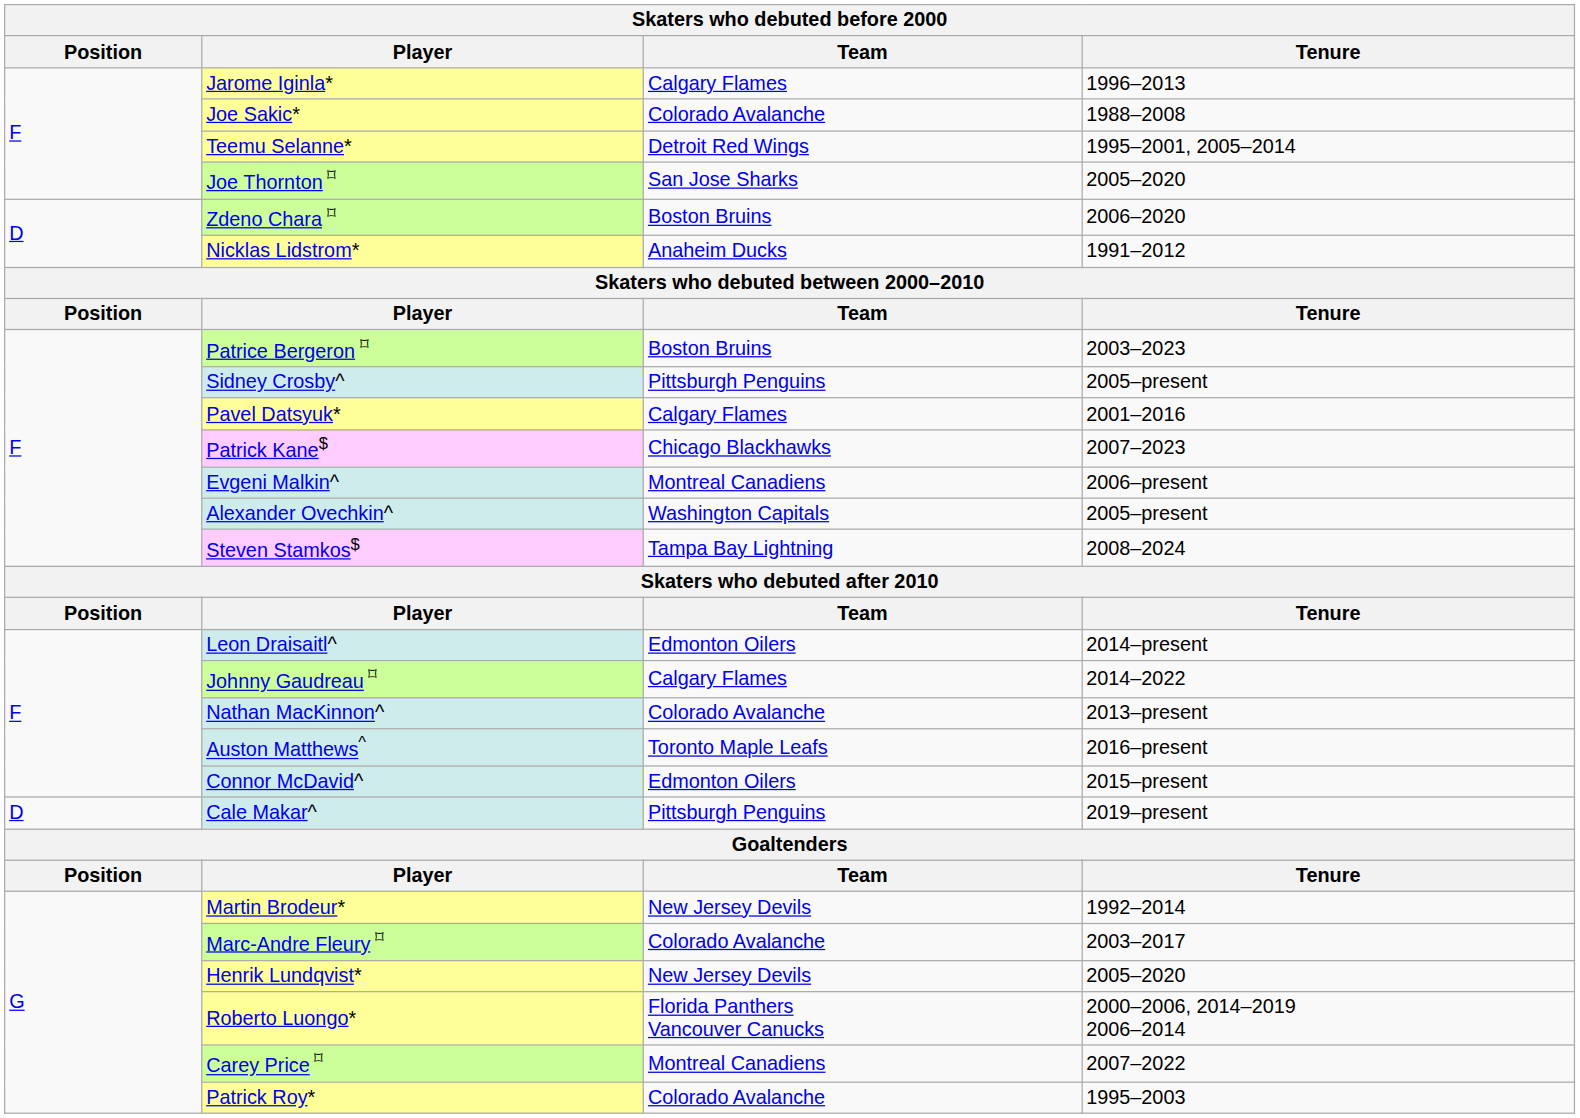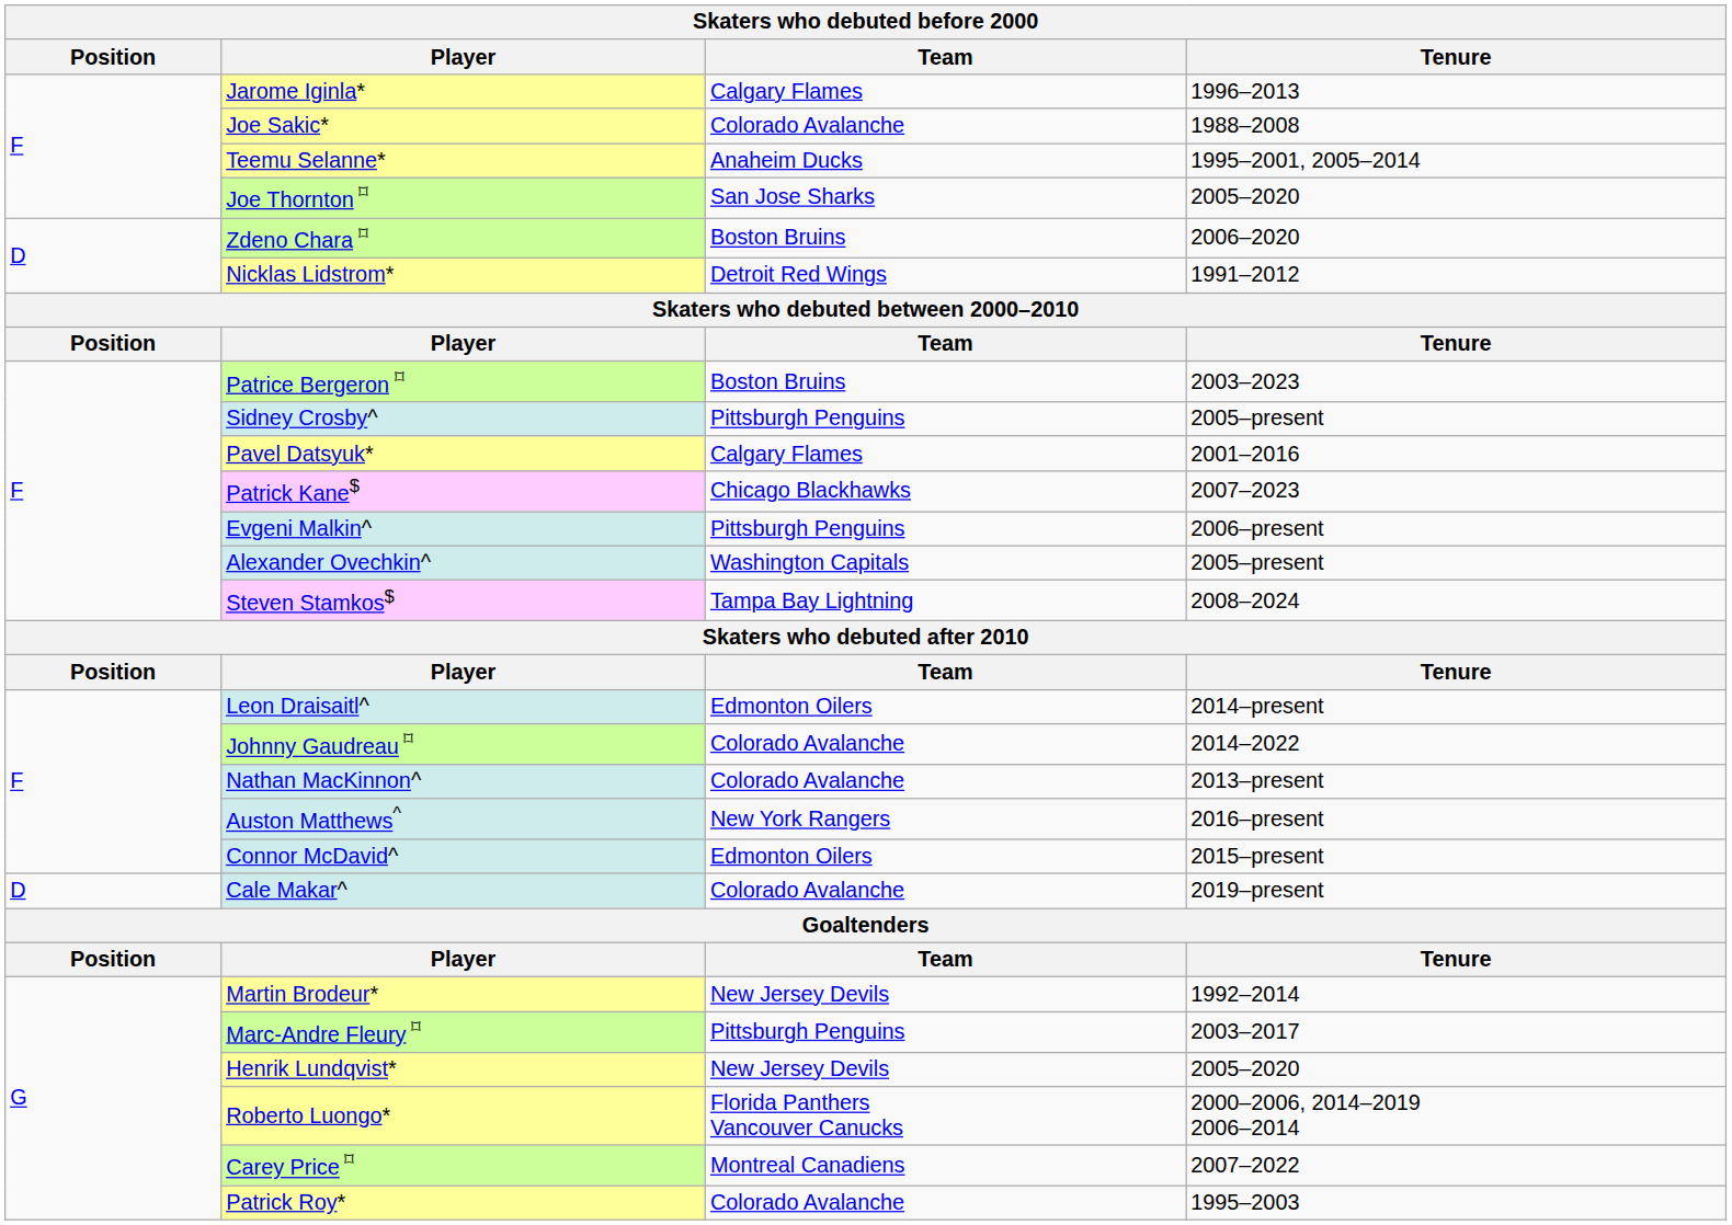Teemu Selanne* | Team: Detroit Red Wings -> Anaheim Ducks
Nicklas Lidstrom* | Team: Anaheim Ducks -> Detroit Red Wings
Evgeni Malkin^ | Team: Montreal Canadiens -> Pittsburgh Penguins
Johnny Gaudreau ⌑ | Team: Calgary Flames -> Colorado Avalanche
Auston Matthews^ | Team: Toronto Maple Leafs -> New York Rangers
Cale Makar^ | Team: Pittsburgh Penguins -> Colorado Avalanche
Marc-Andre Fleury ⌑ | Team: Colorado Avalanche -> Pittsburgh Penguins
